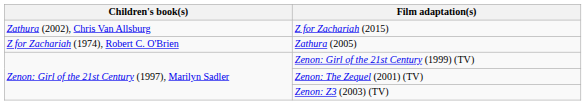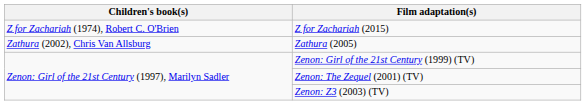Z for Zachariah (2015) | Children's book(s): Zathura (2002), Chris Van Allsburg -> Z for Zachariah (1974), Robert C. O'Brien
Zathura (2005) | Children's book(s): Z for Zachariah (1974), Robert C. O'Brien -> Zathura (2002), Chris Van Allsburg
